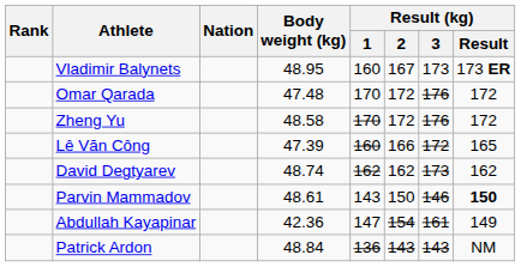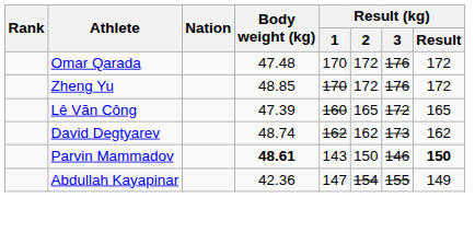- row: Vladimir Balynets | 48.95 | 160 | 167 | 173 | 173 ER
Zheng Yu | Body weight (kg): 48.58 -> 48.85
Lê Văn Công | Result (kg) / 2: 166 -> 165
Parvin Mammadov | Body weight (kg): normal -> bold
Abdullah Kayapinar | Result (kg) / 3: 161 -> 155
- row: Patrick Ardon | 48.84 | 136 | 143 | 143 | NM
